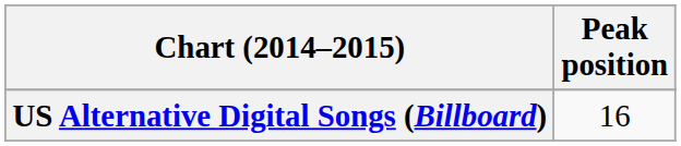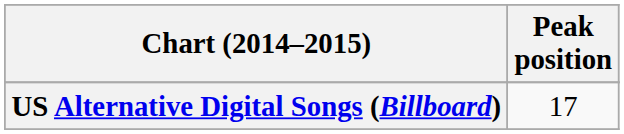US Alternative Digital Songs (Billboard) | Peak position: 16 -> 17
